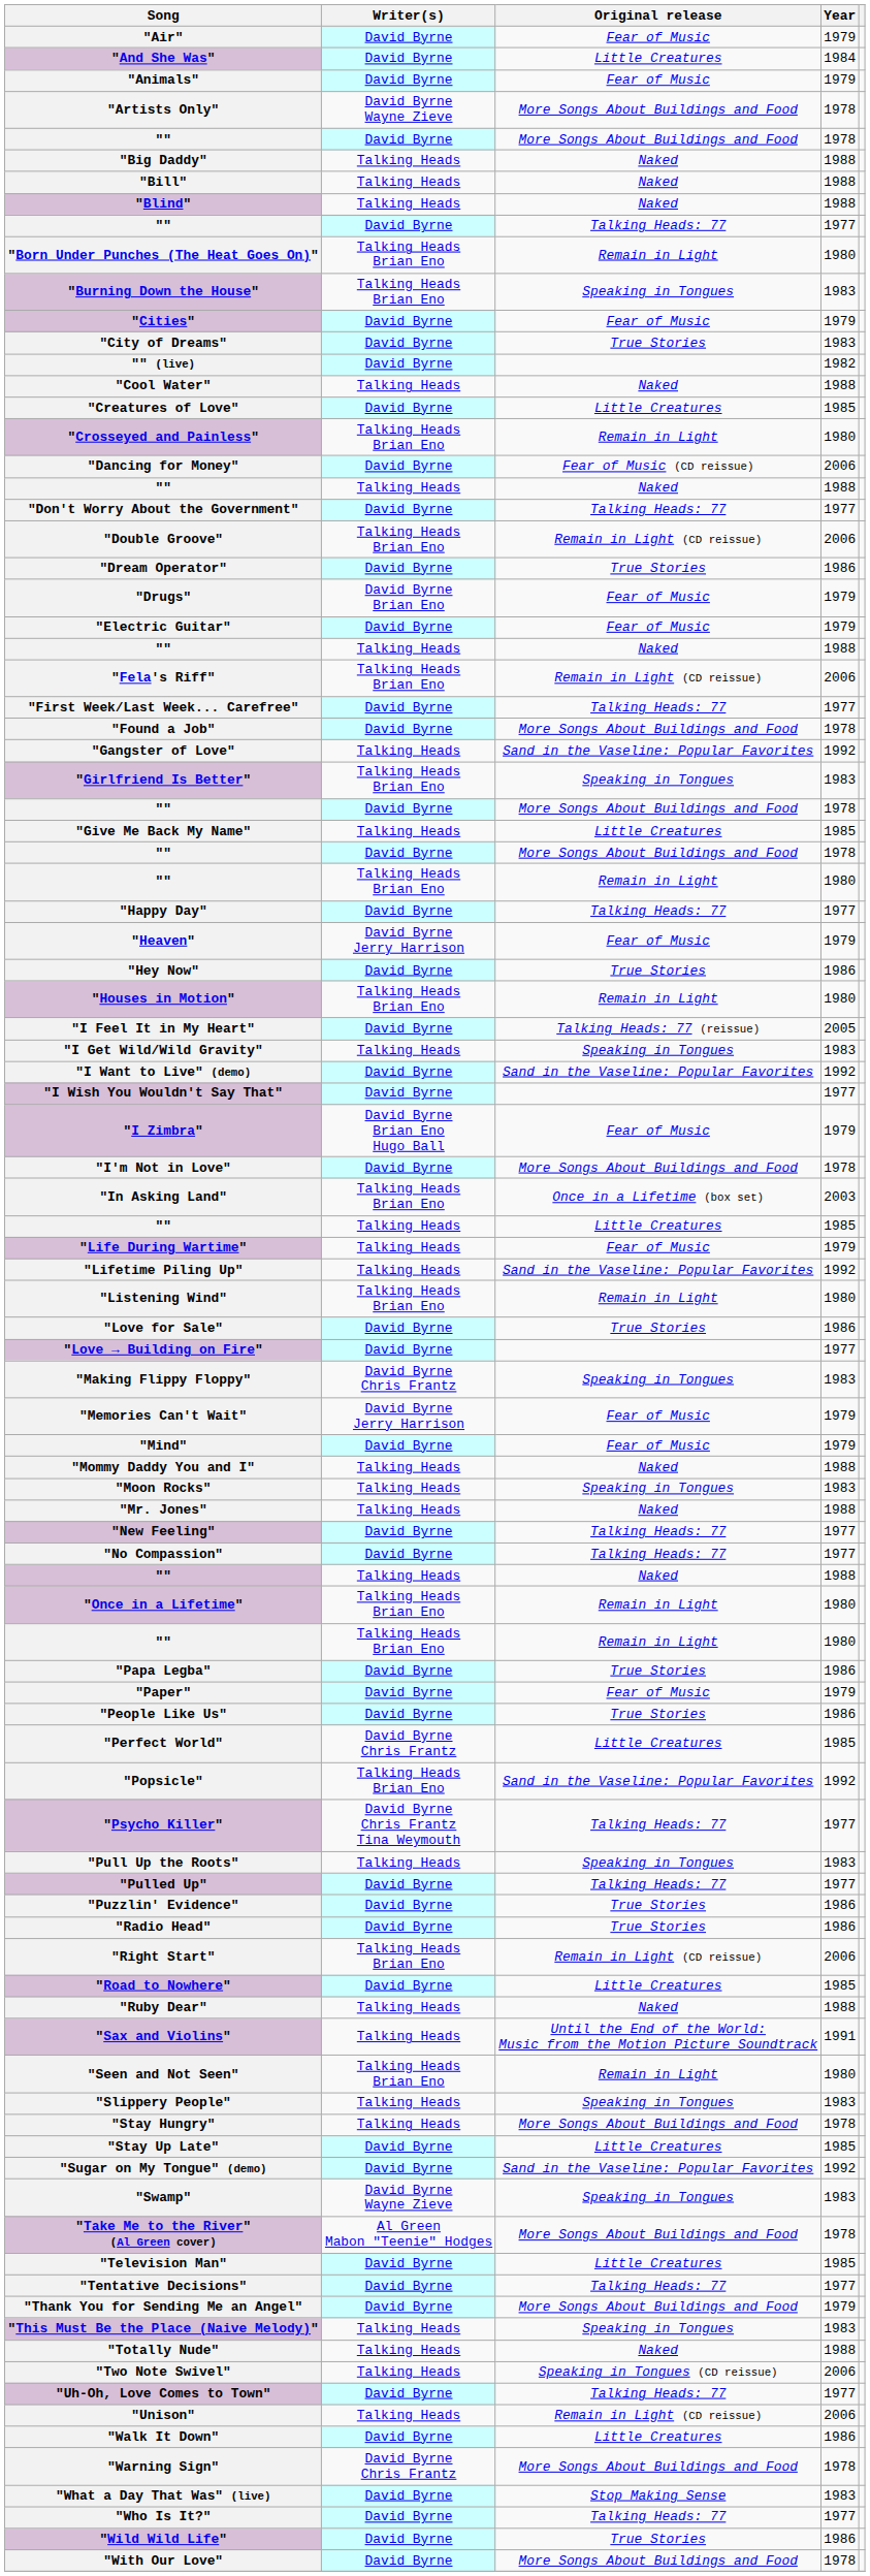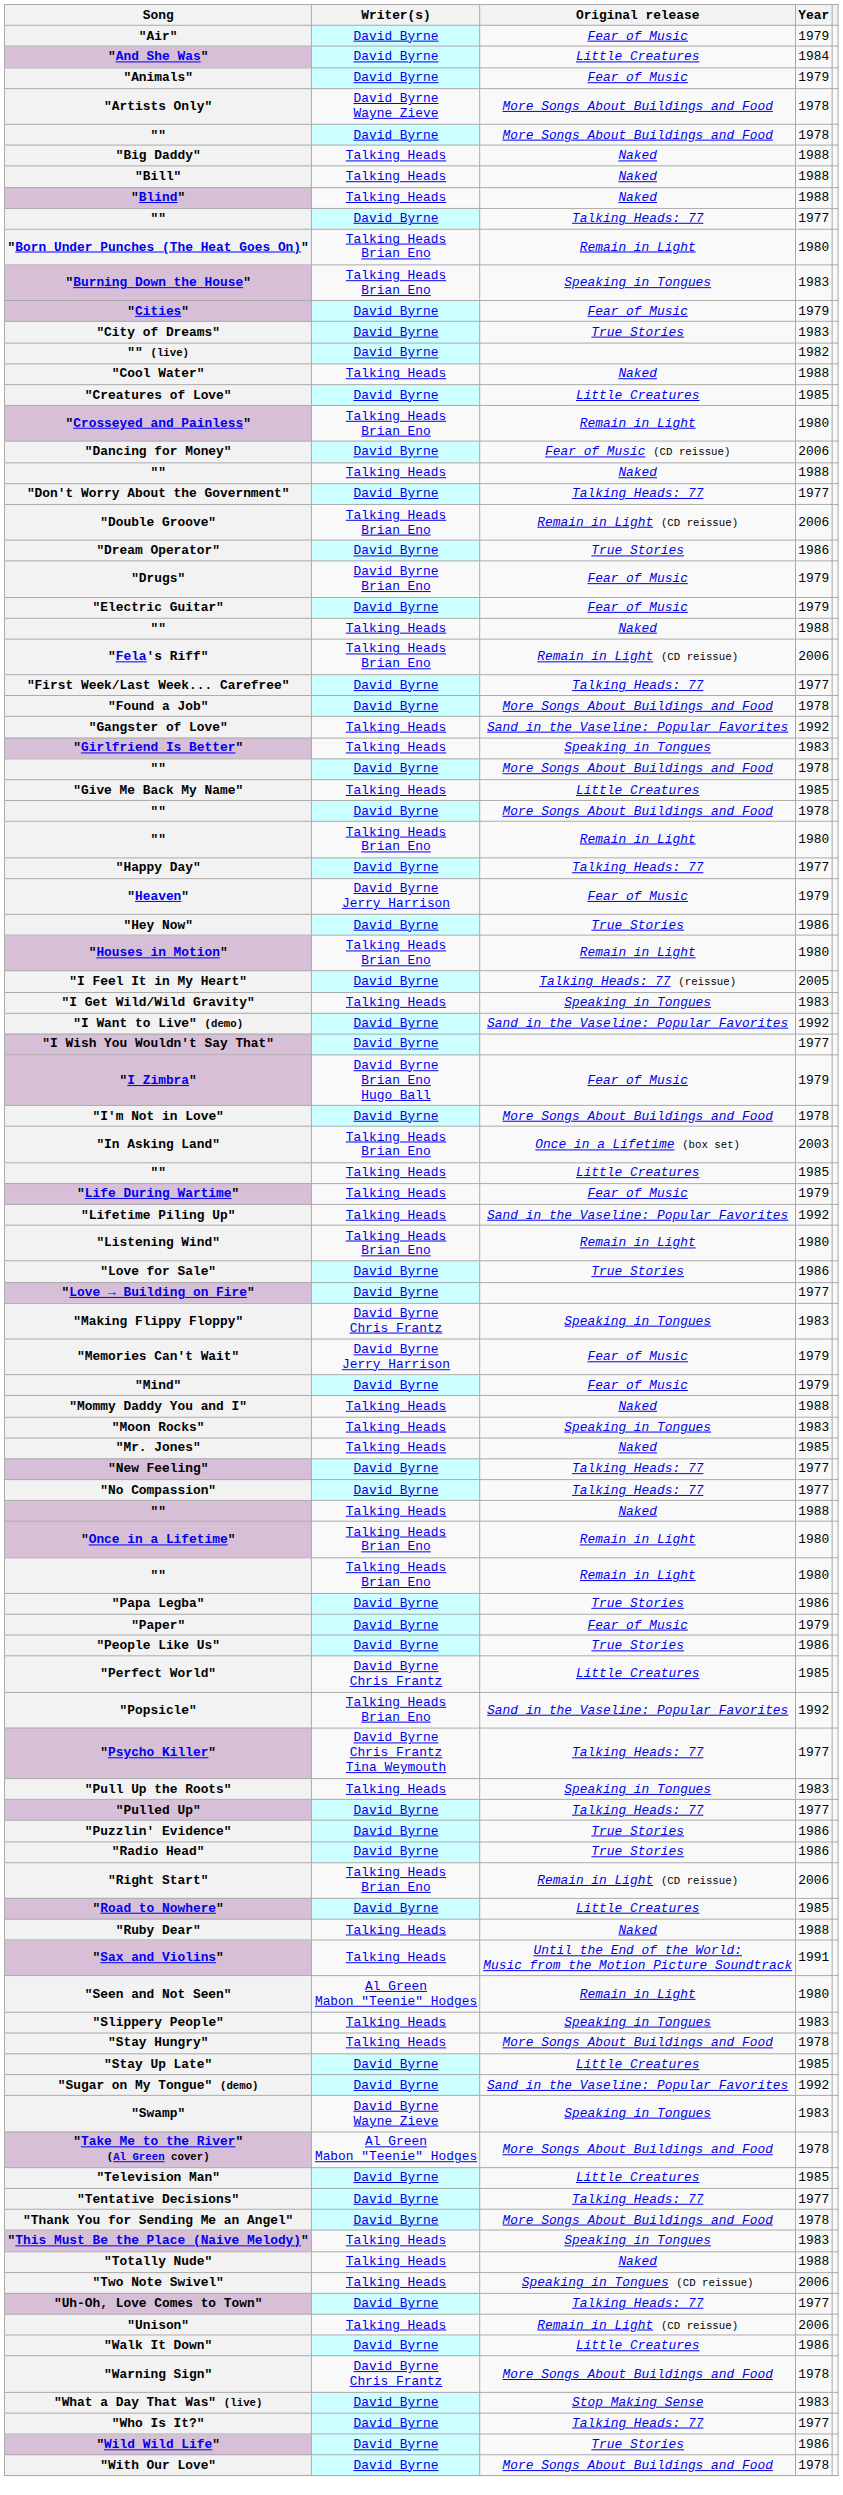"Girlfriend Is Better" | Writer(s): Talking Heads Brian Eno -> Talking Heads
"Mr. Jones" | Year: 1988 -> 1985
"Seen and Not Seen" | Writer(s): Talking Heads Brian Eno -> Al Green Mabon "Teenie" Hodges
"Thank You for Sending Me an Angel" | Year: 1979 -> 1978
